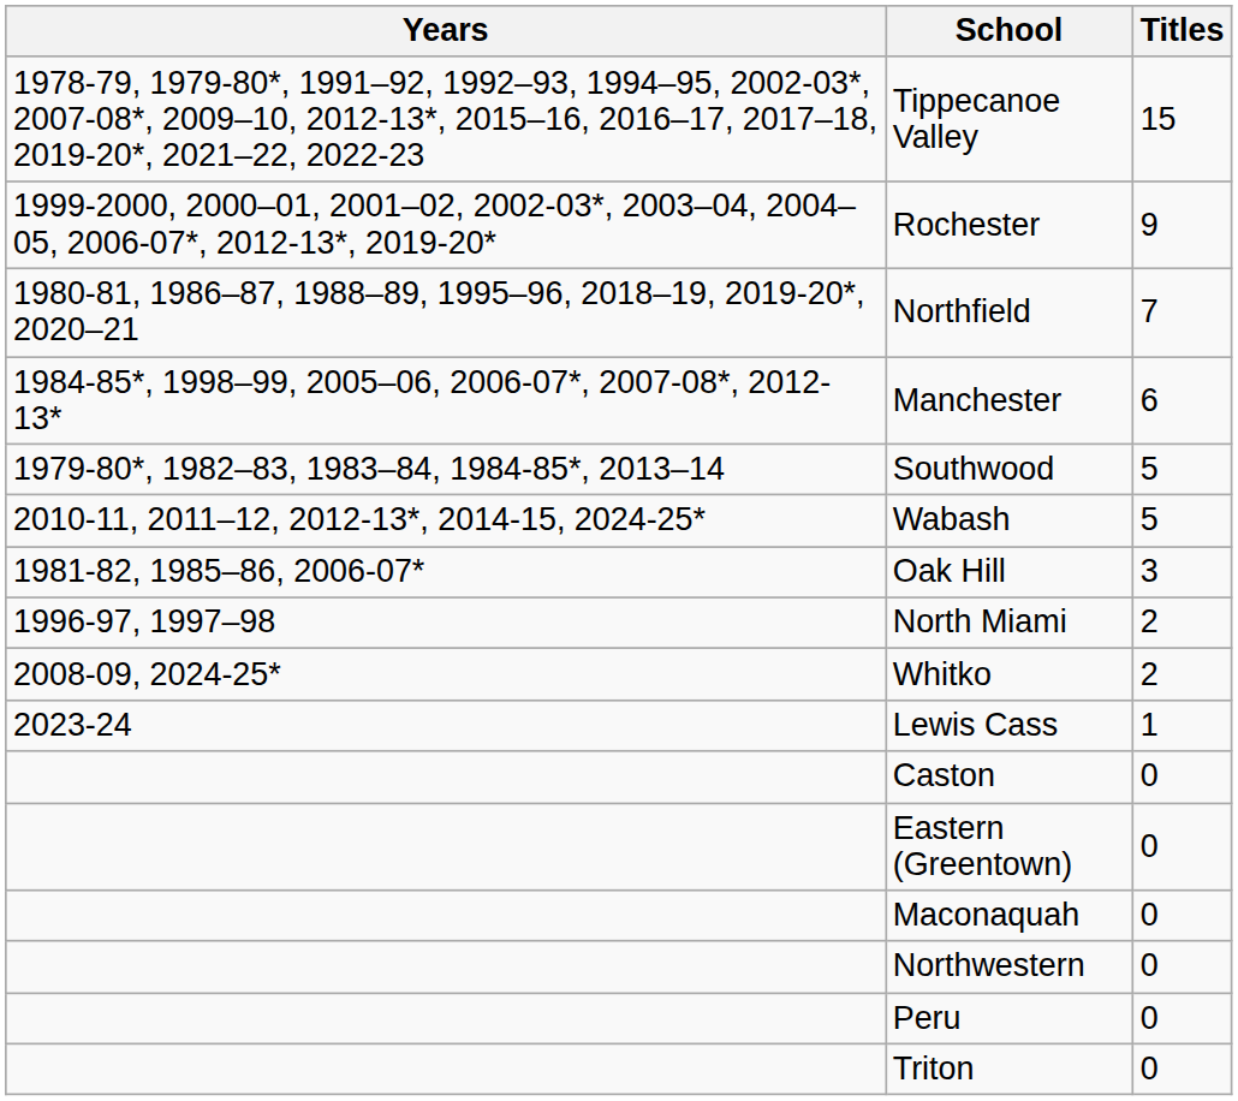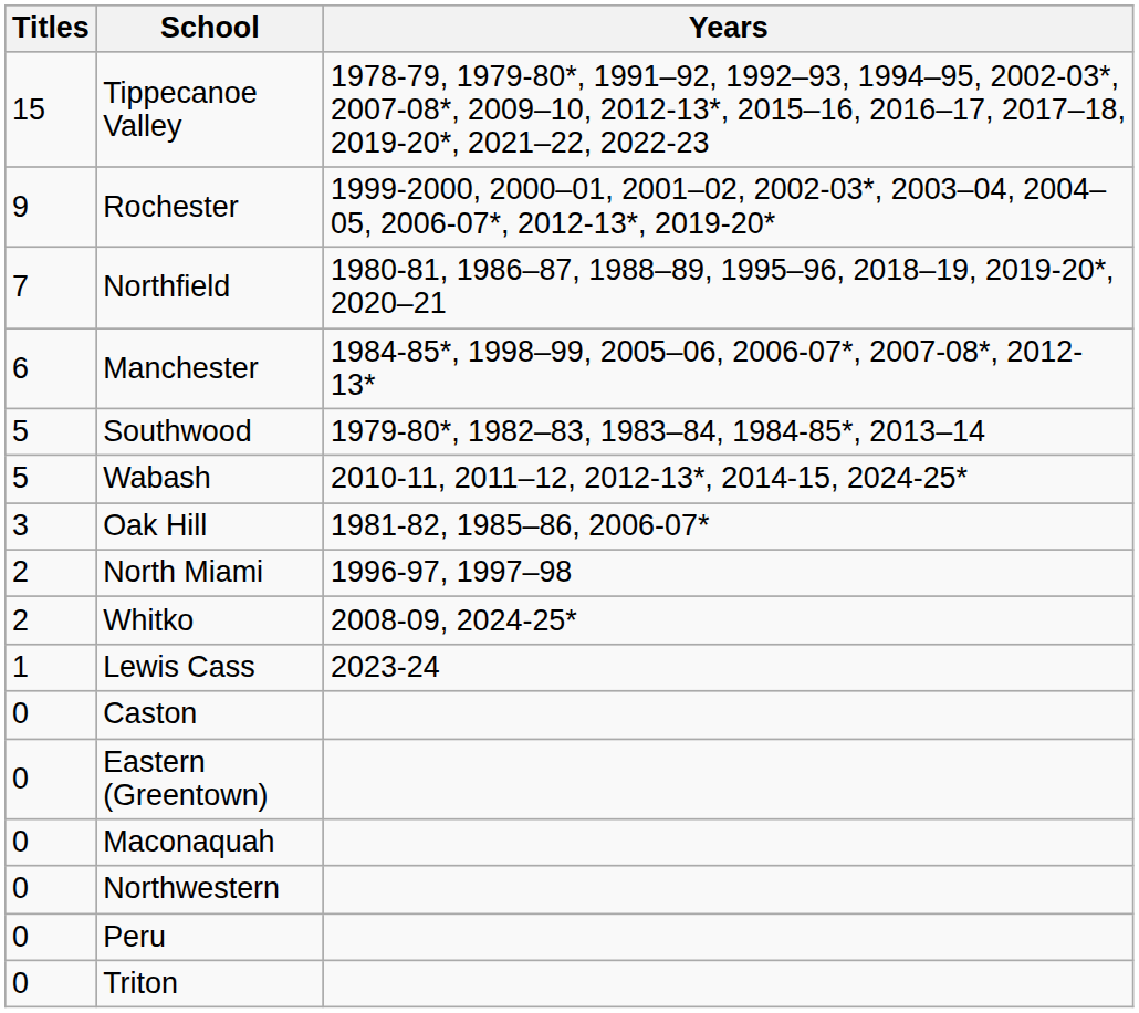columns swapped: Titles <-> Years
